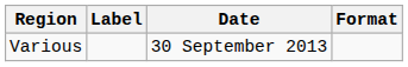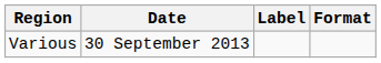columns swapped: Date <-> Label
